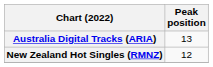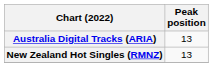New Zealand Hot Singles (RMNZ) | Peak position: 12 -> 13
